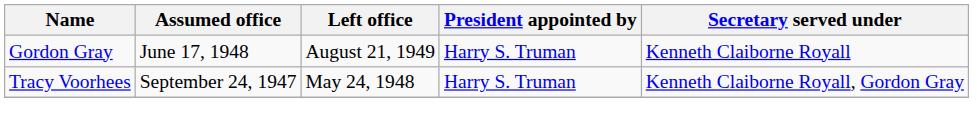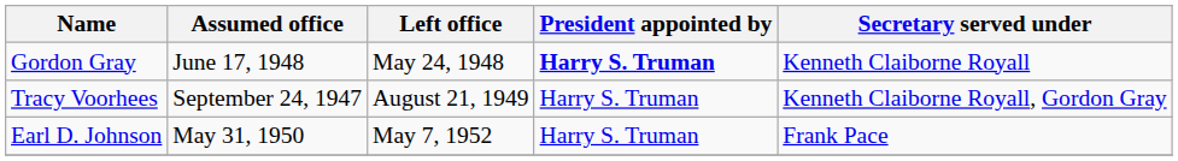Gordon Gray | Left office: August 21, 1949 -> May 24, 1948
Gordon Gray | President appointed by: normal -> bold
Tracy Voorhees | Left office: May 24, 1948 -> August 21, 1949
+ row: Earl D. Johnson | May 31, 1950 | May 7, 1952 | Harry S. Truman | Frank Pace
